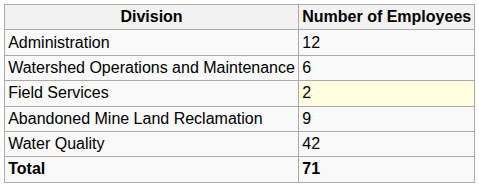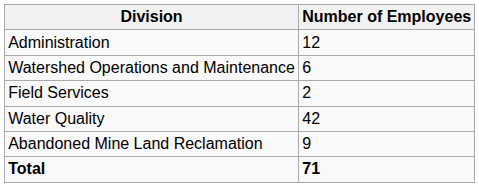Field Services | Number of Employees: lightyellow background -> no background
rows swapped: Abandoned Mine Land Reclamation <-> Water Quality
